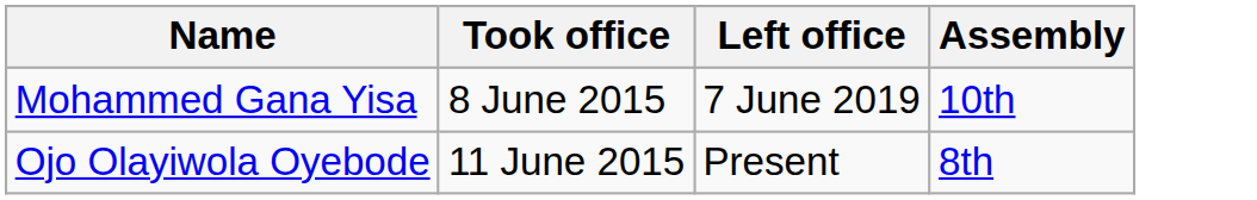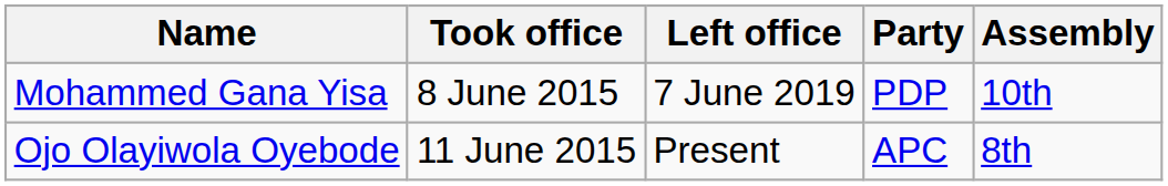+ column: Party | PDP | APC
